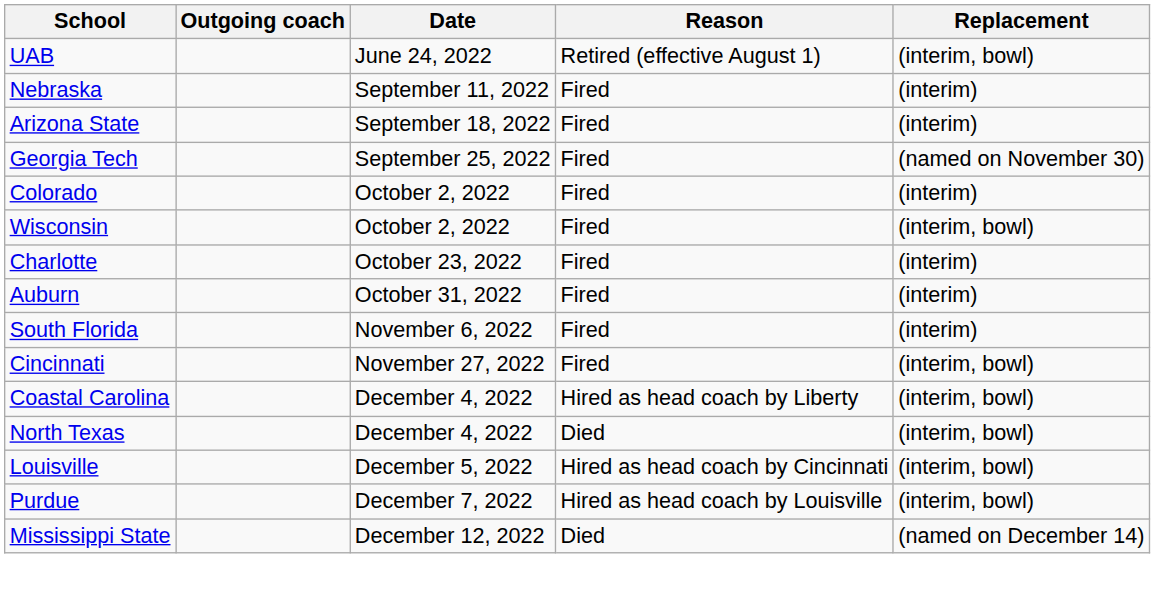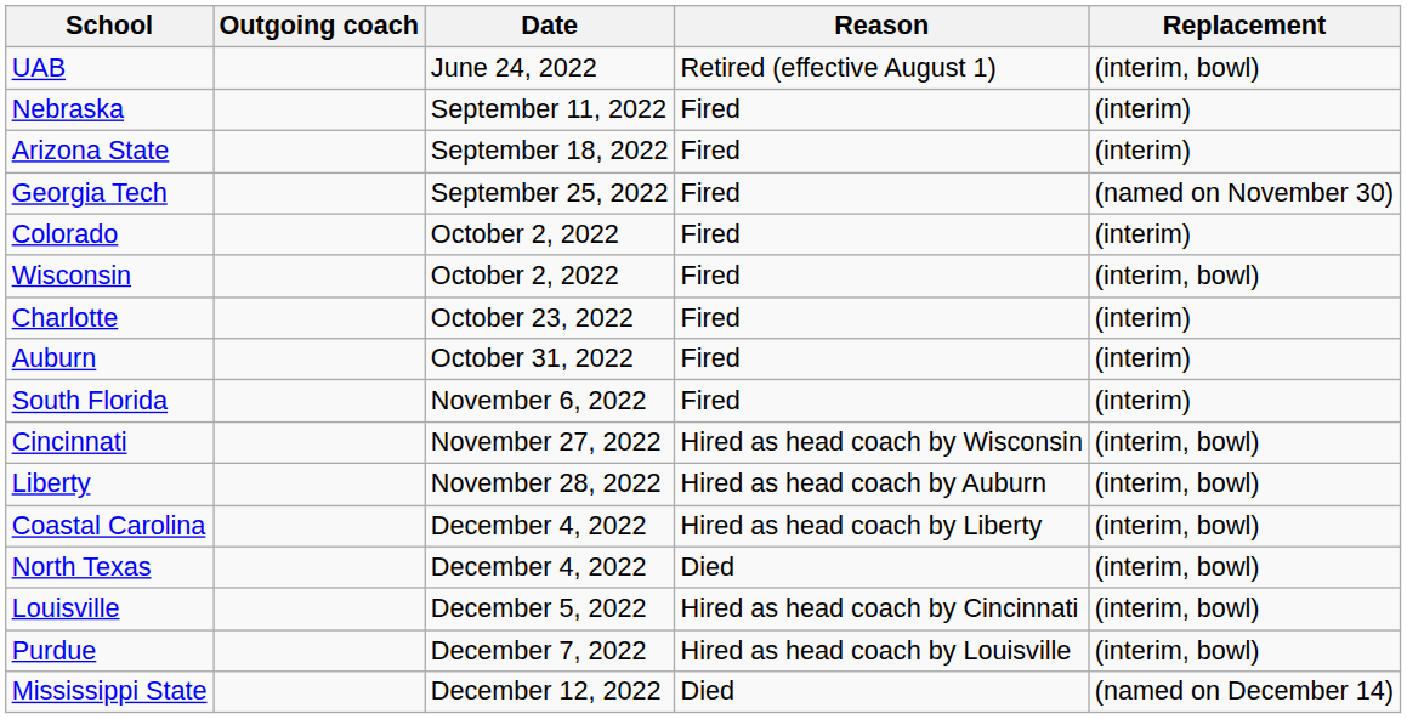Cincinnati | Reason: Fired -> Hired as head coach by Wisconsin
+ row: Liberty | November 28, 2022 | Hired as head coach by Auburn | (interim, bowl)
